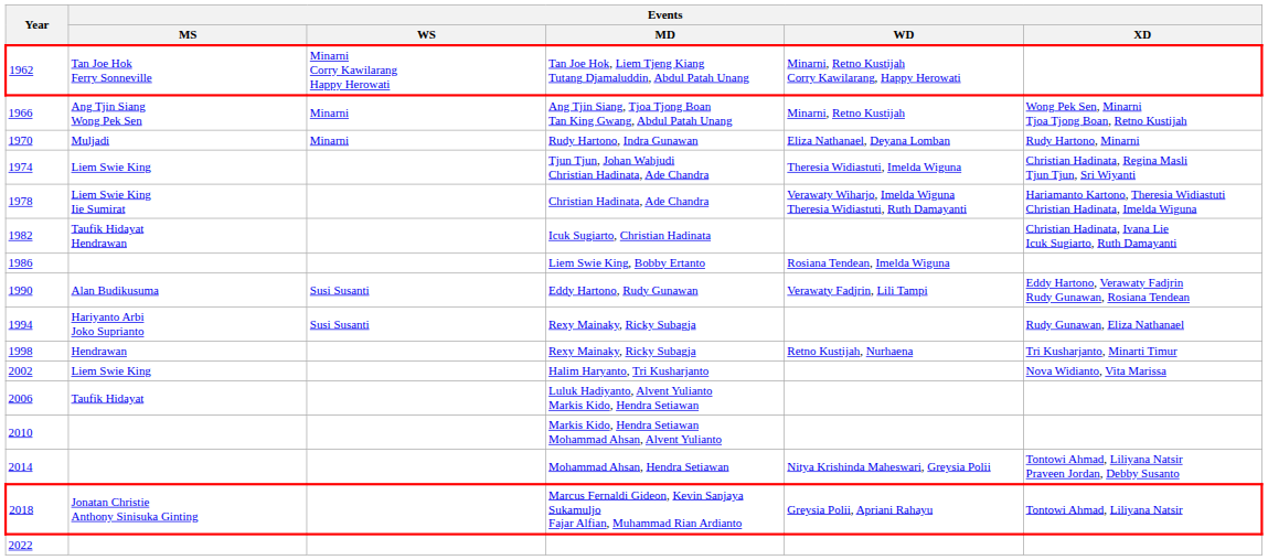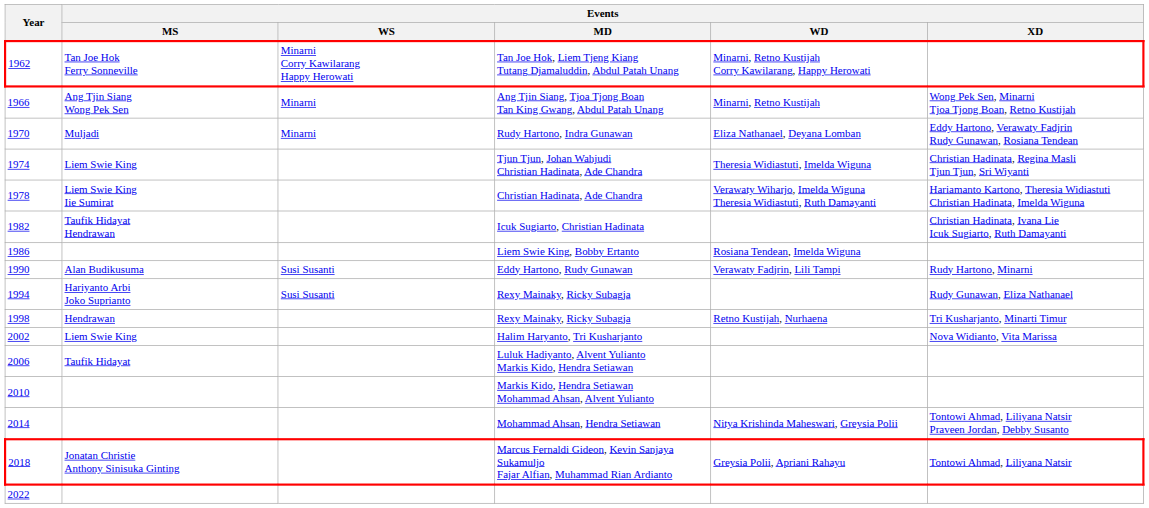Rudy Hartono, Indra Gunawan | Events / XD: Rudy Hartono, Minarni -> Eddy Hartono, Verawaty Fadjrin Rudy Gunawan, Rosiana Tendean
Eddy Hartono, Rudy Gunawan | Events / XD: Eddy Hartono, Verawaty Fadjrin Rudy Gunawan, Rosiana Tendean -> Rudy Hartono, Minarni
